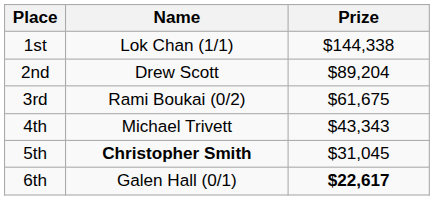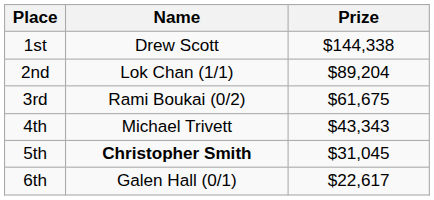1st | Name: Lok Chan (1/1) -> Drew Scott
2nd | Name: Drew Scott -> Lok Chan (1/1)
6th | Prize: bold -> normal
